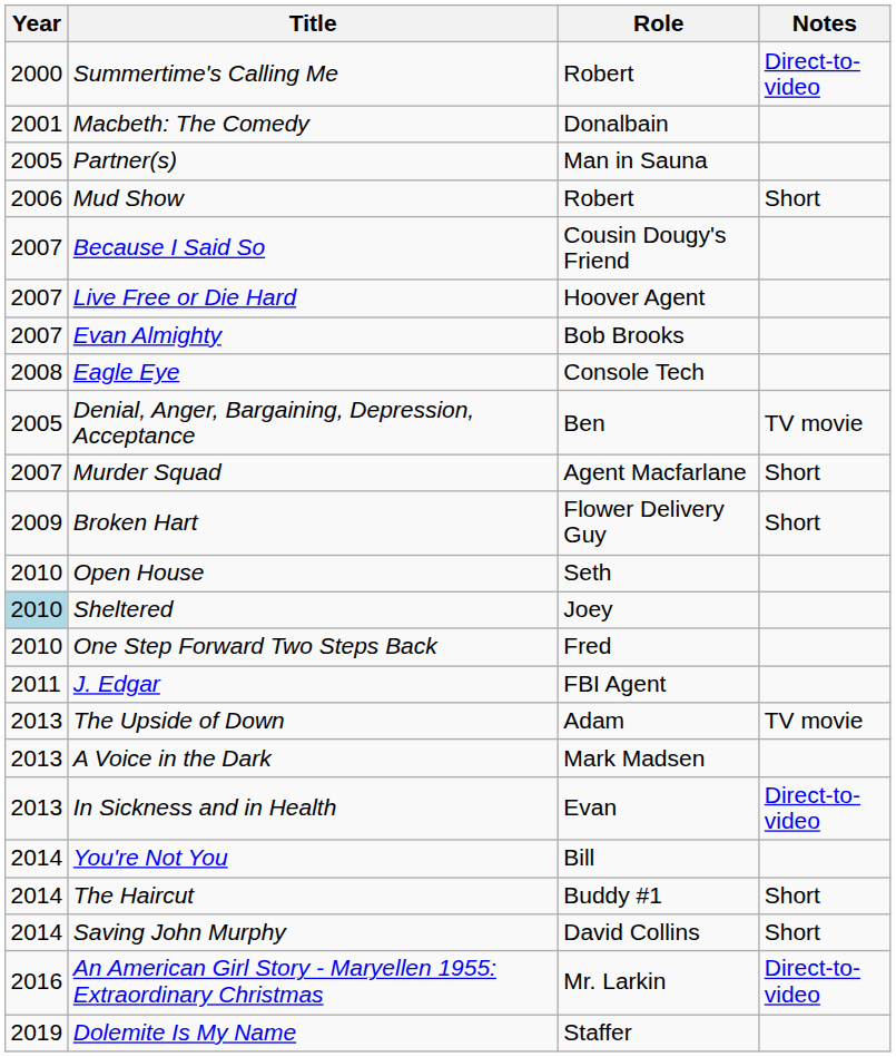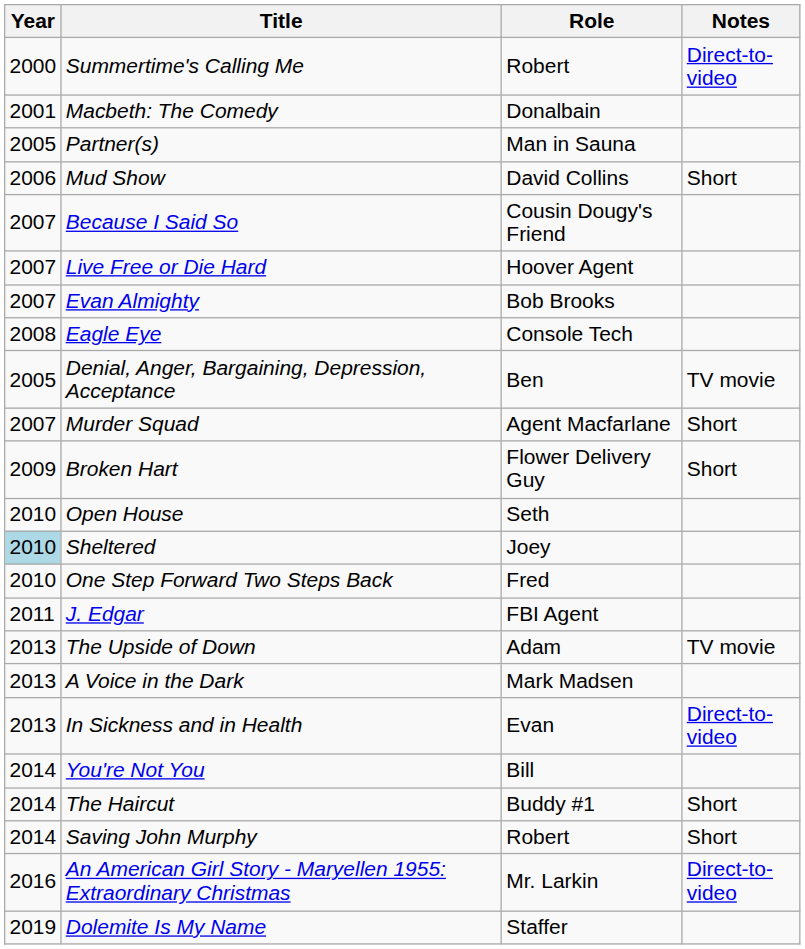Mud Show | Role: Robert -> David Collins
Saving John Murphy | Role: David Collins -> Robert
